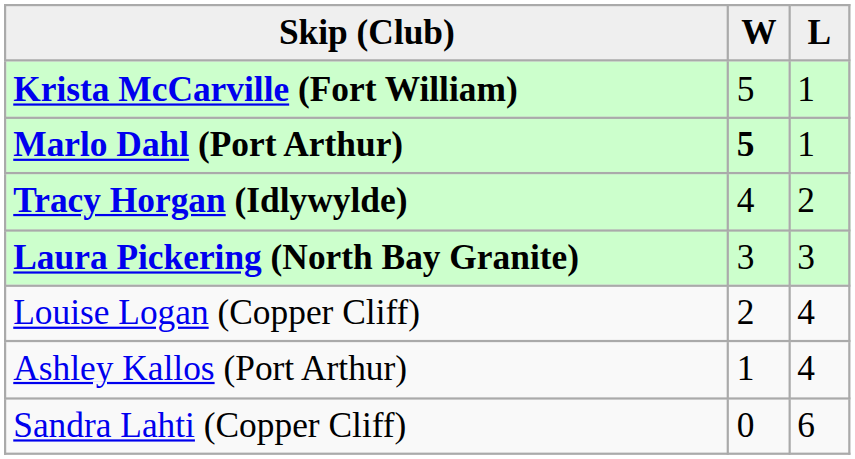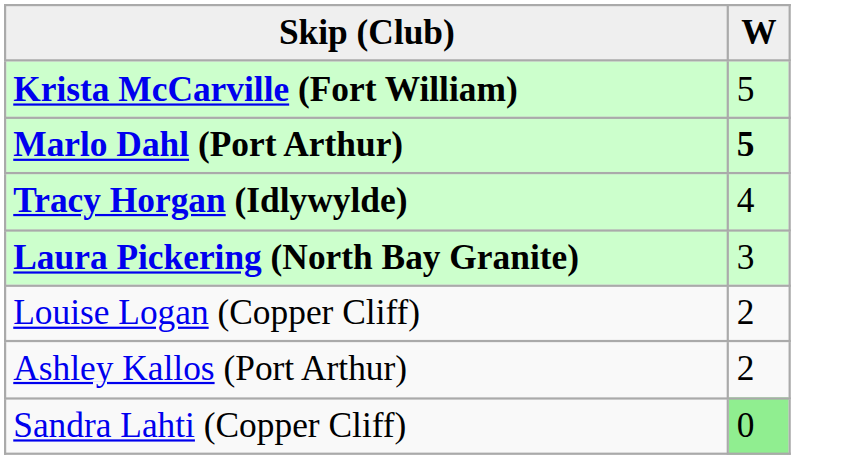- column: L | 1 | 1 | 2 | 3 | 4 | 4 | 6
Ashley Kallos (Port Arthur) | W: 1 -> 2
Sandra Lahti (Copper Cliff) | W: no background -> lightgreen background
